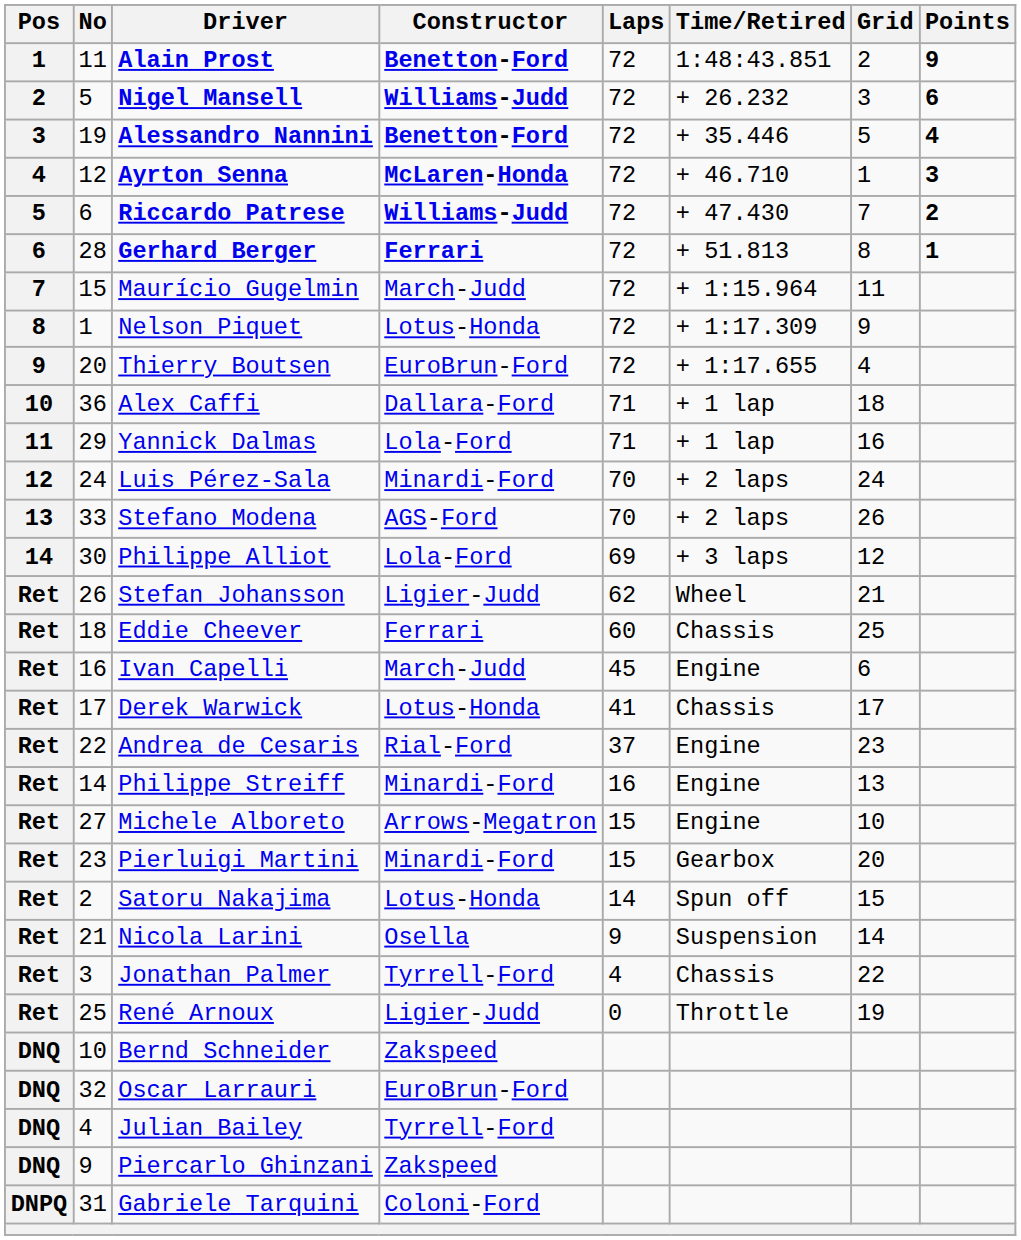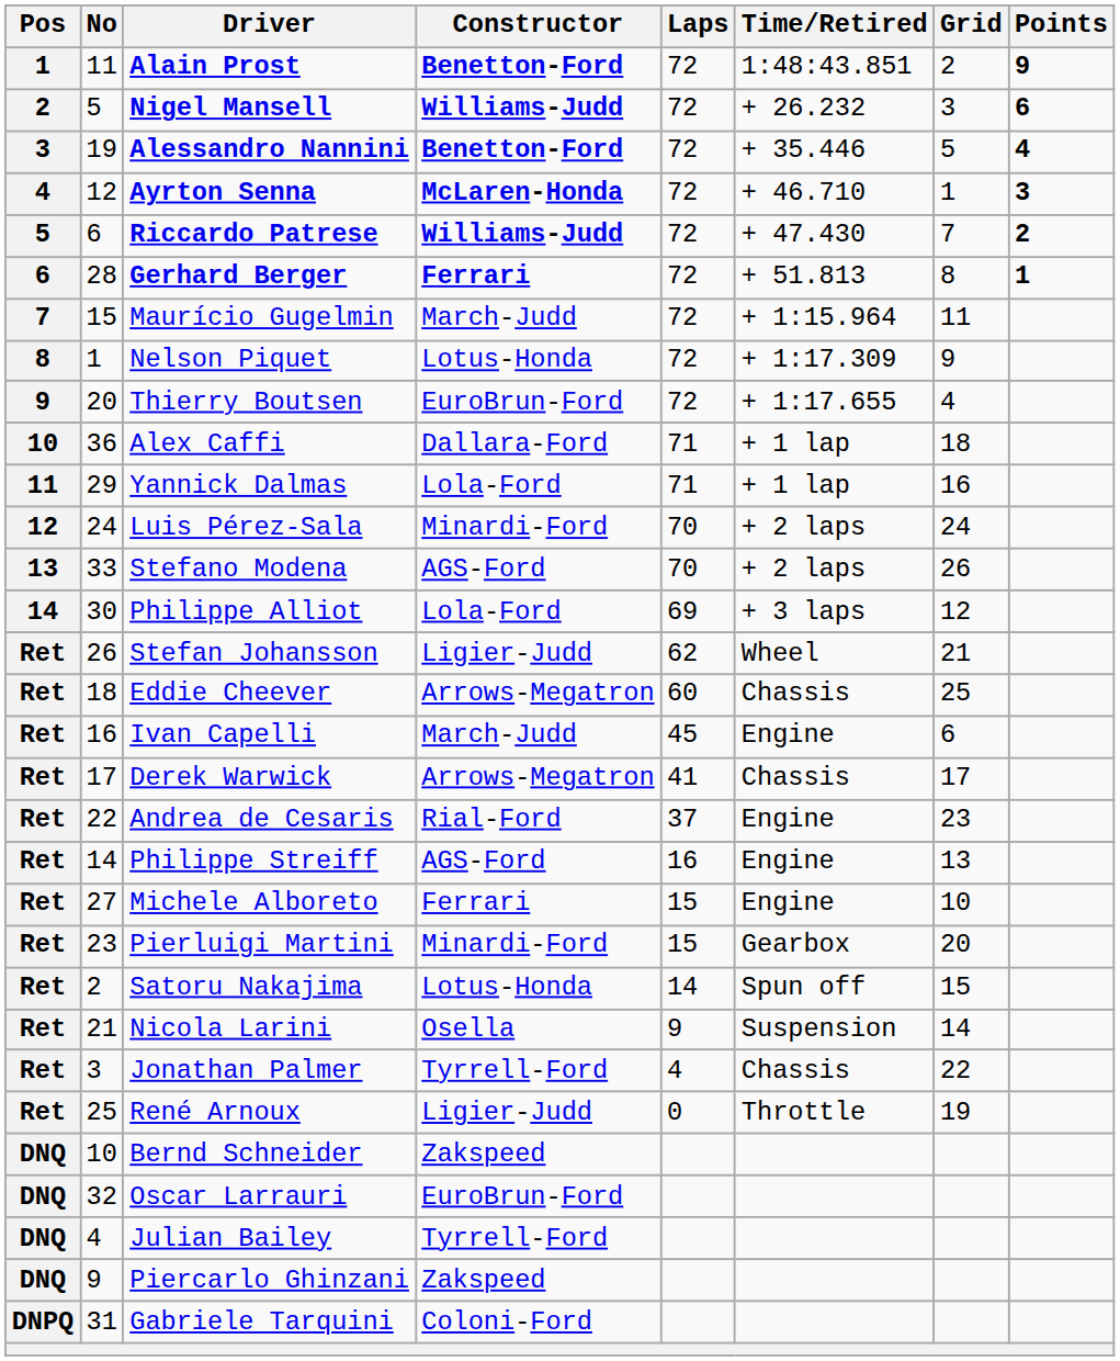Eddie Cheever | Constructor: Ferrari -> Arrows-Megatron
Derek Warwick | Constructor: Lotus-Honda -> Arrows-Megatron
Philippe Streiff | Constructor: Minardi-Ford -> AGS-Ford
Michele Alboreto | Constructor: Arrows-Megatron -> Ferrari
